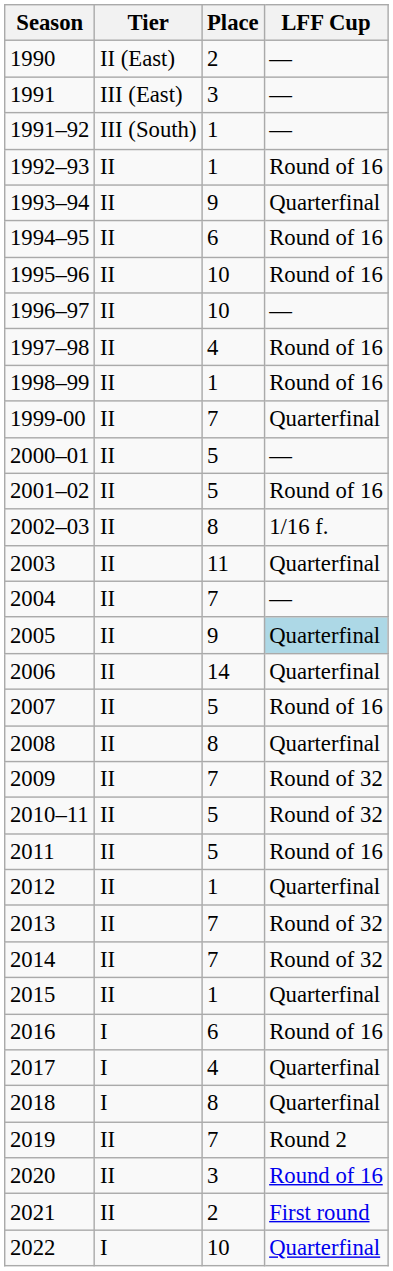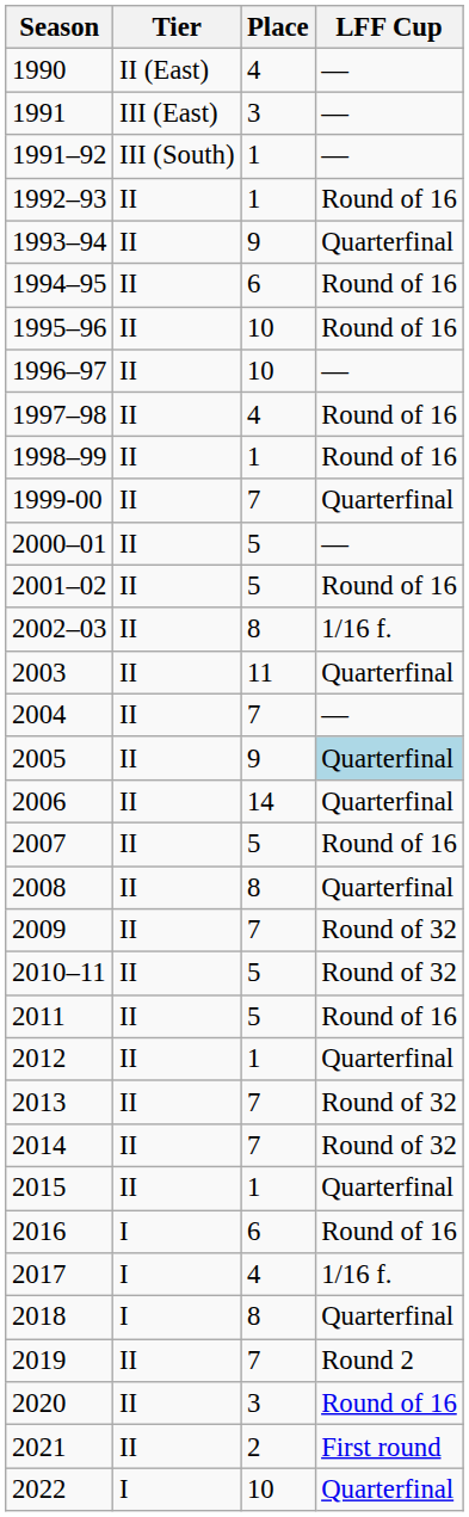1990 | Place: 2 -> 4
2017 | LFF Cup: Quarterfinal -> 1/16 f.
